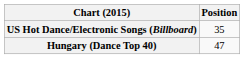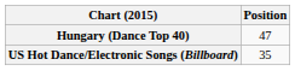rows swapped: Hungary (Dance Top 40) <-> US Hot Dance/Electronic Songs (Billboard)
